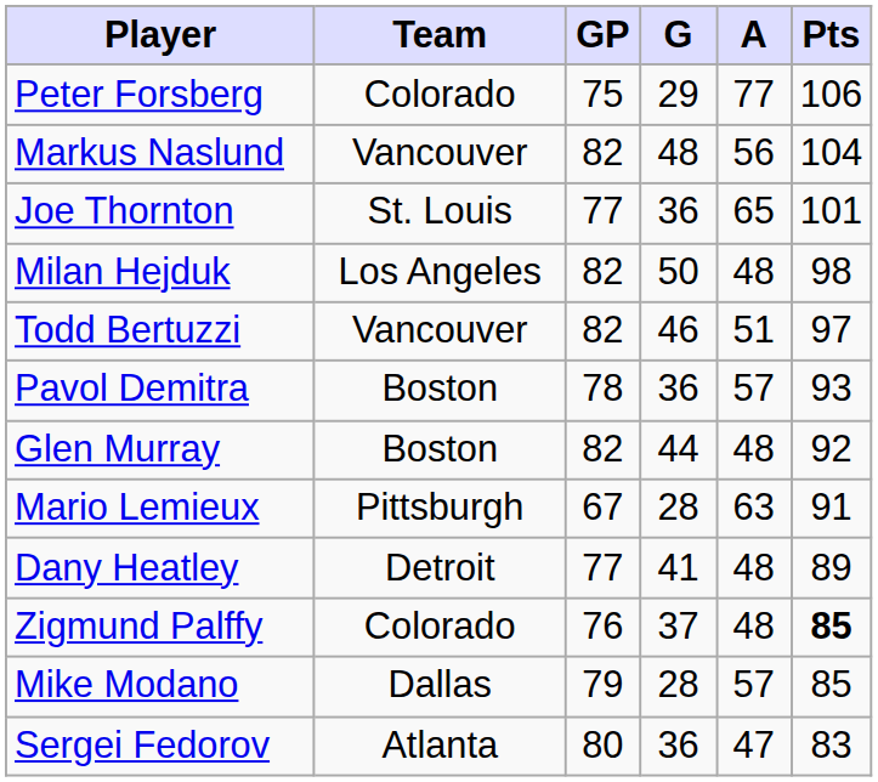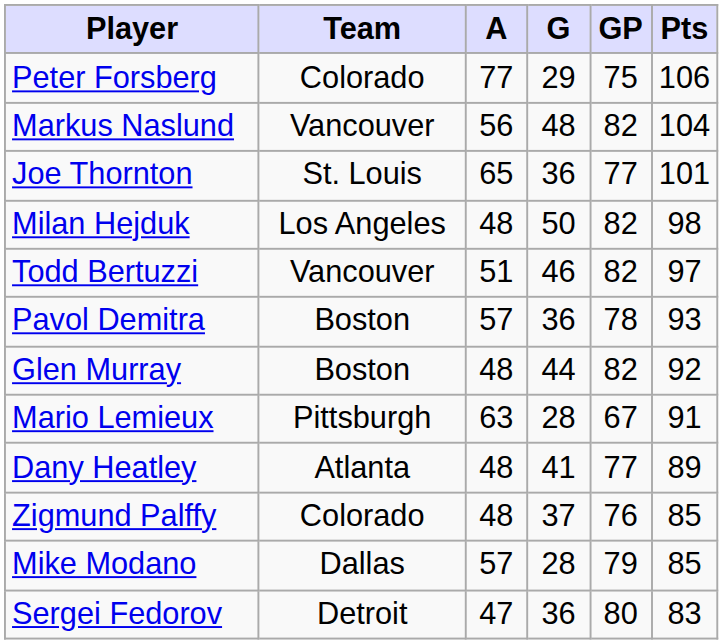columns swapped: GP <-> A
Dany Heatley | Team: Detroit -> Atlanta
Zigmund Palffy | Pts: bold -> normal
Sergei Fedorov | Team: Atlanta -> Detroit
